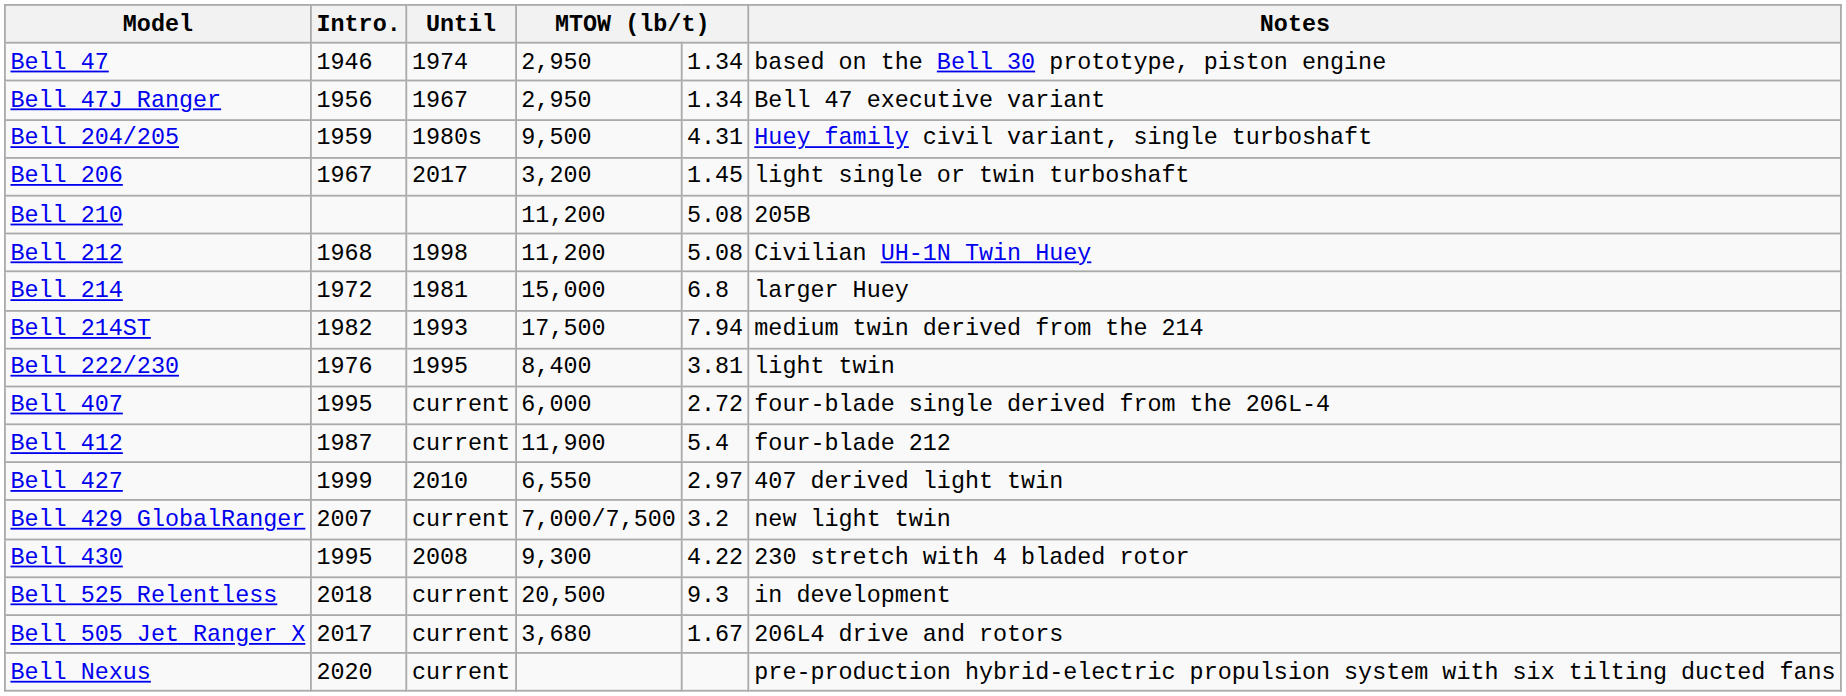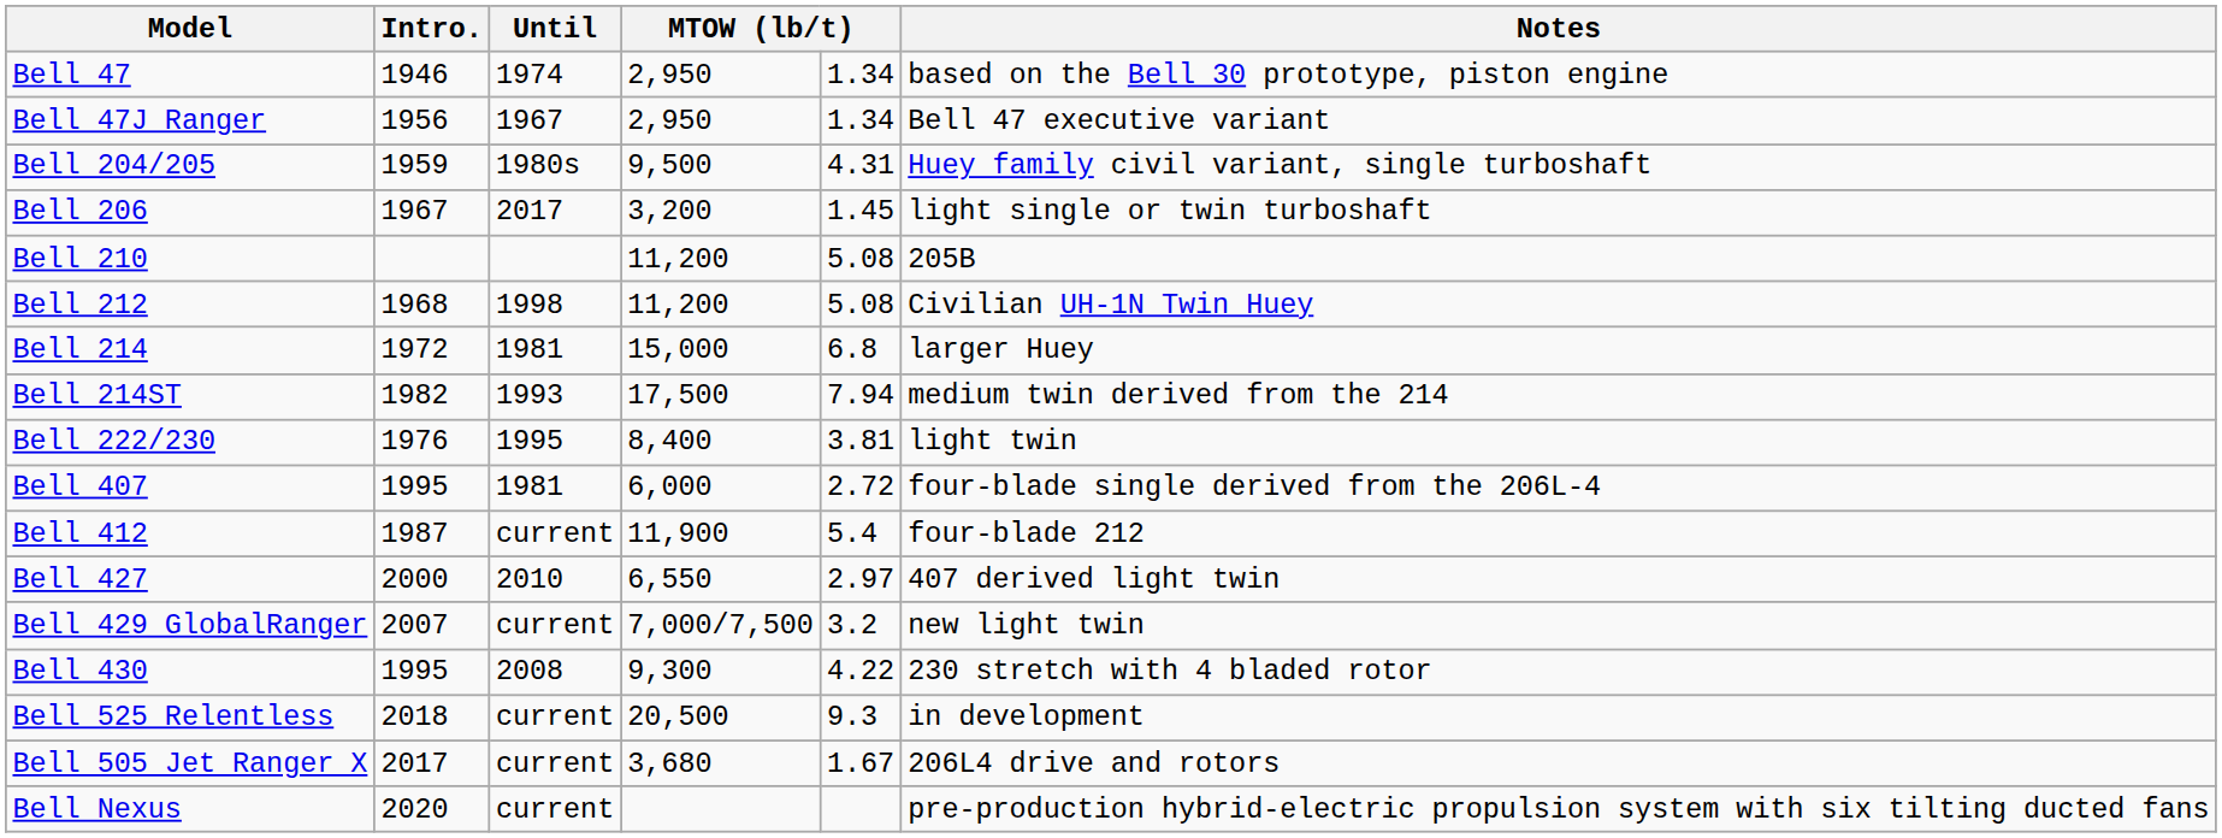Bell 407 | Until: current -> 1981
Bell 427 | Intro.: 1999 -> 2000
